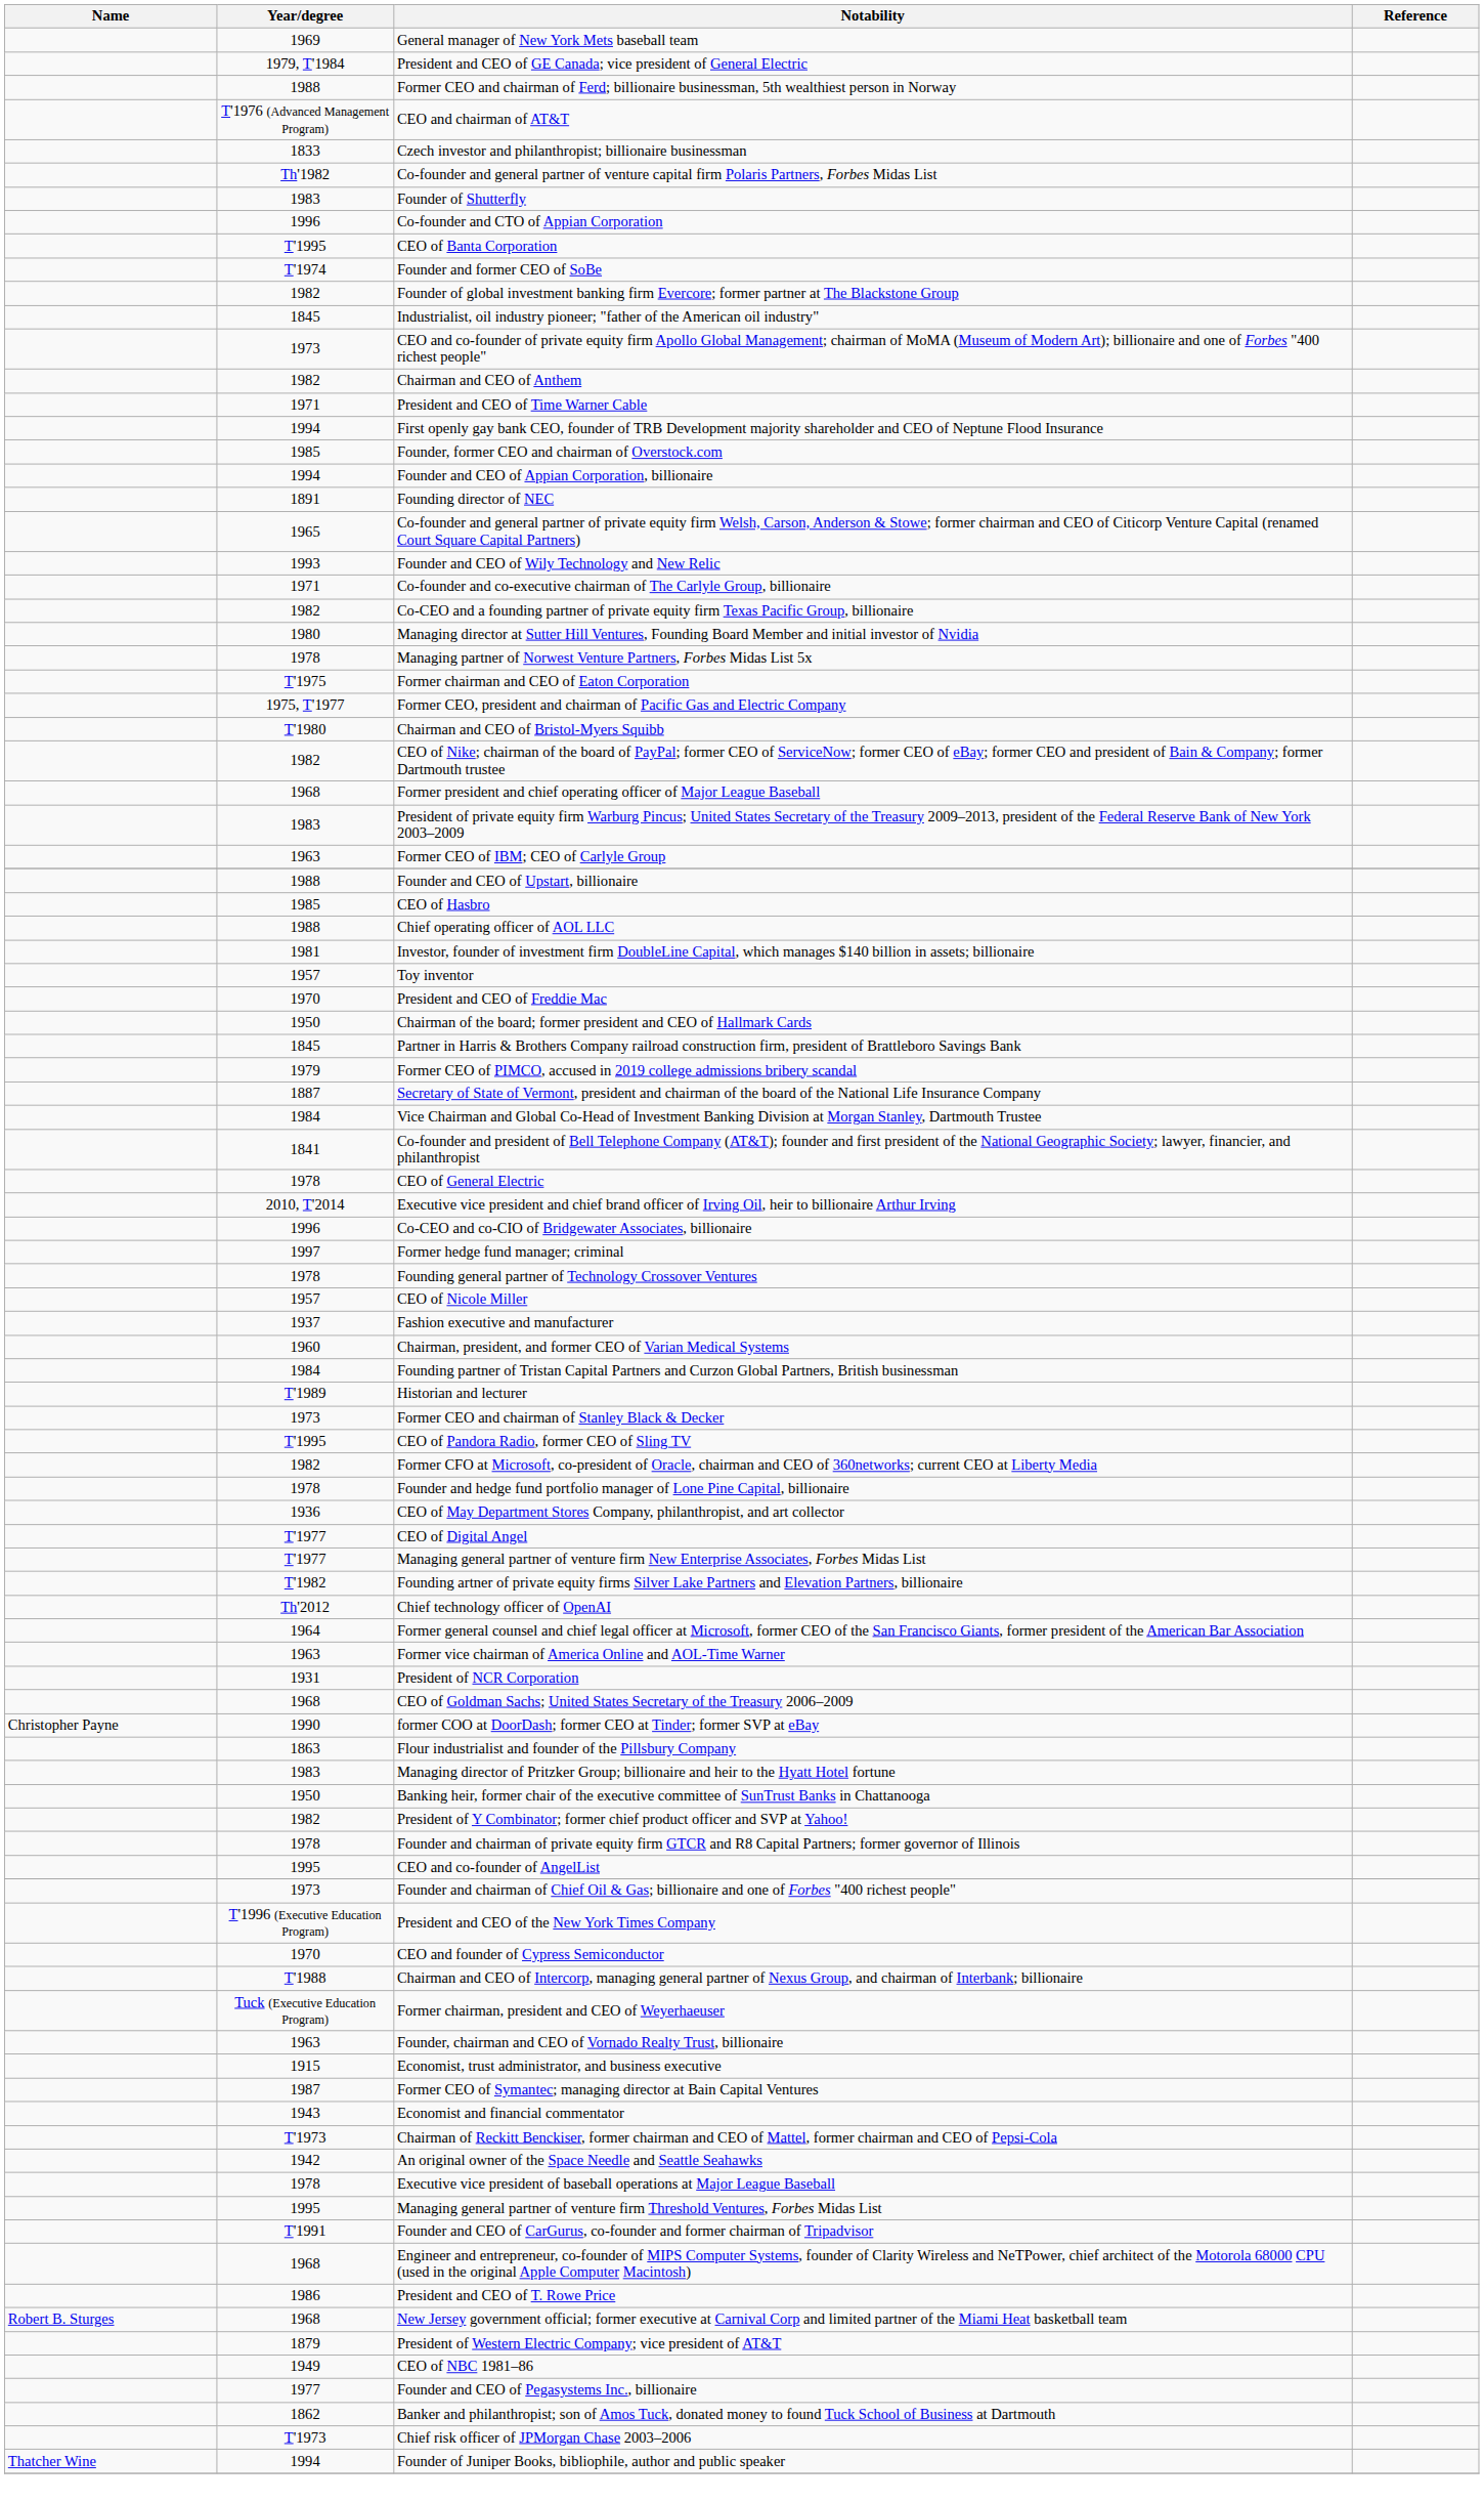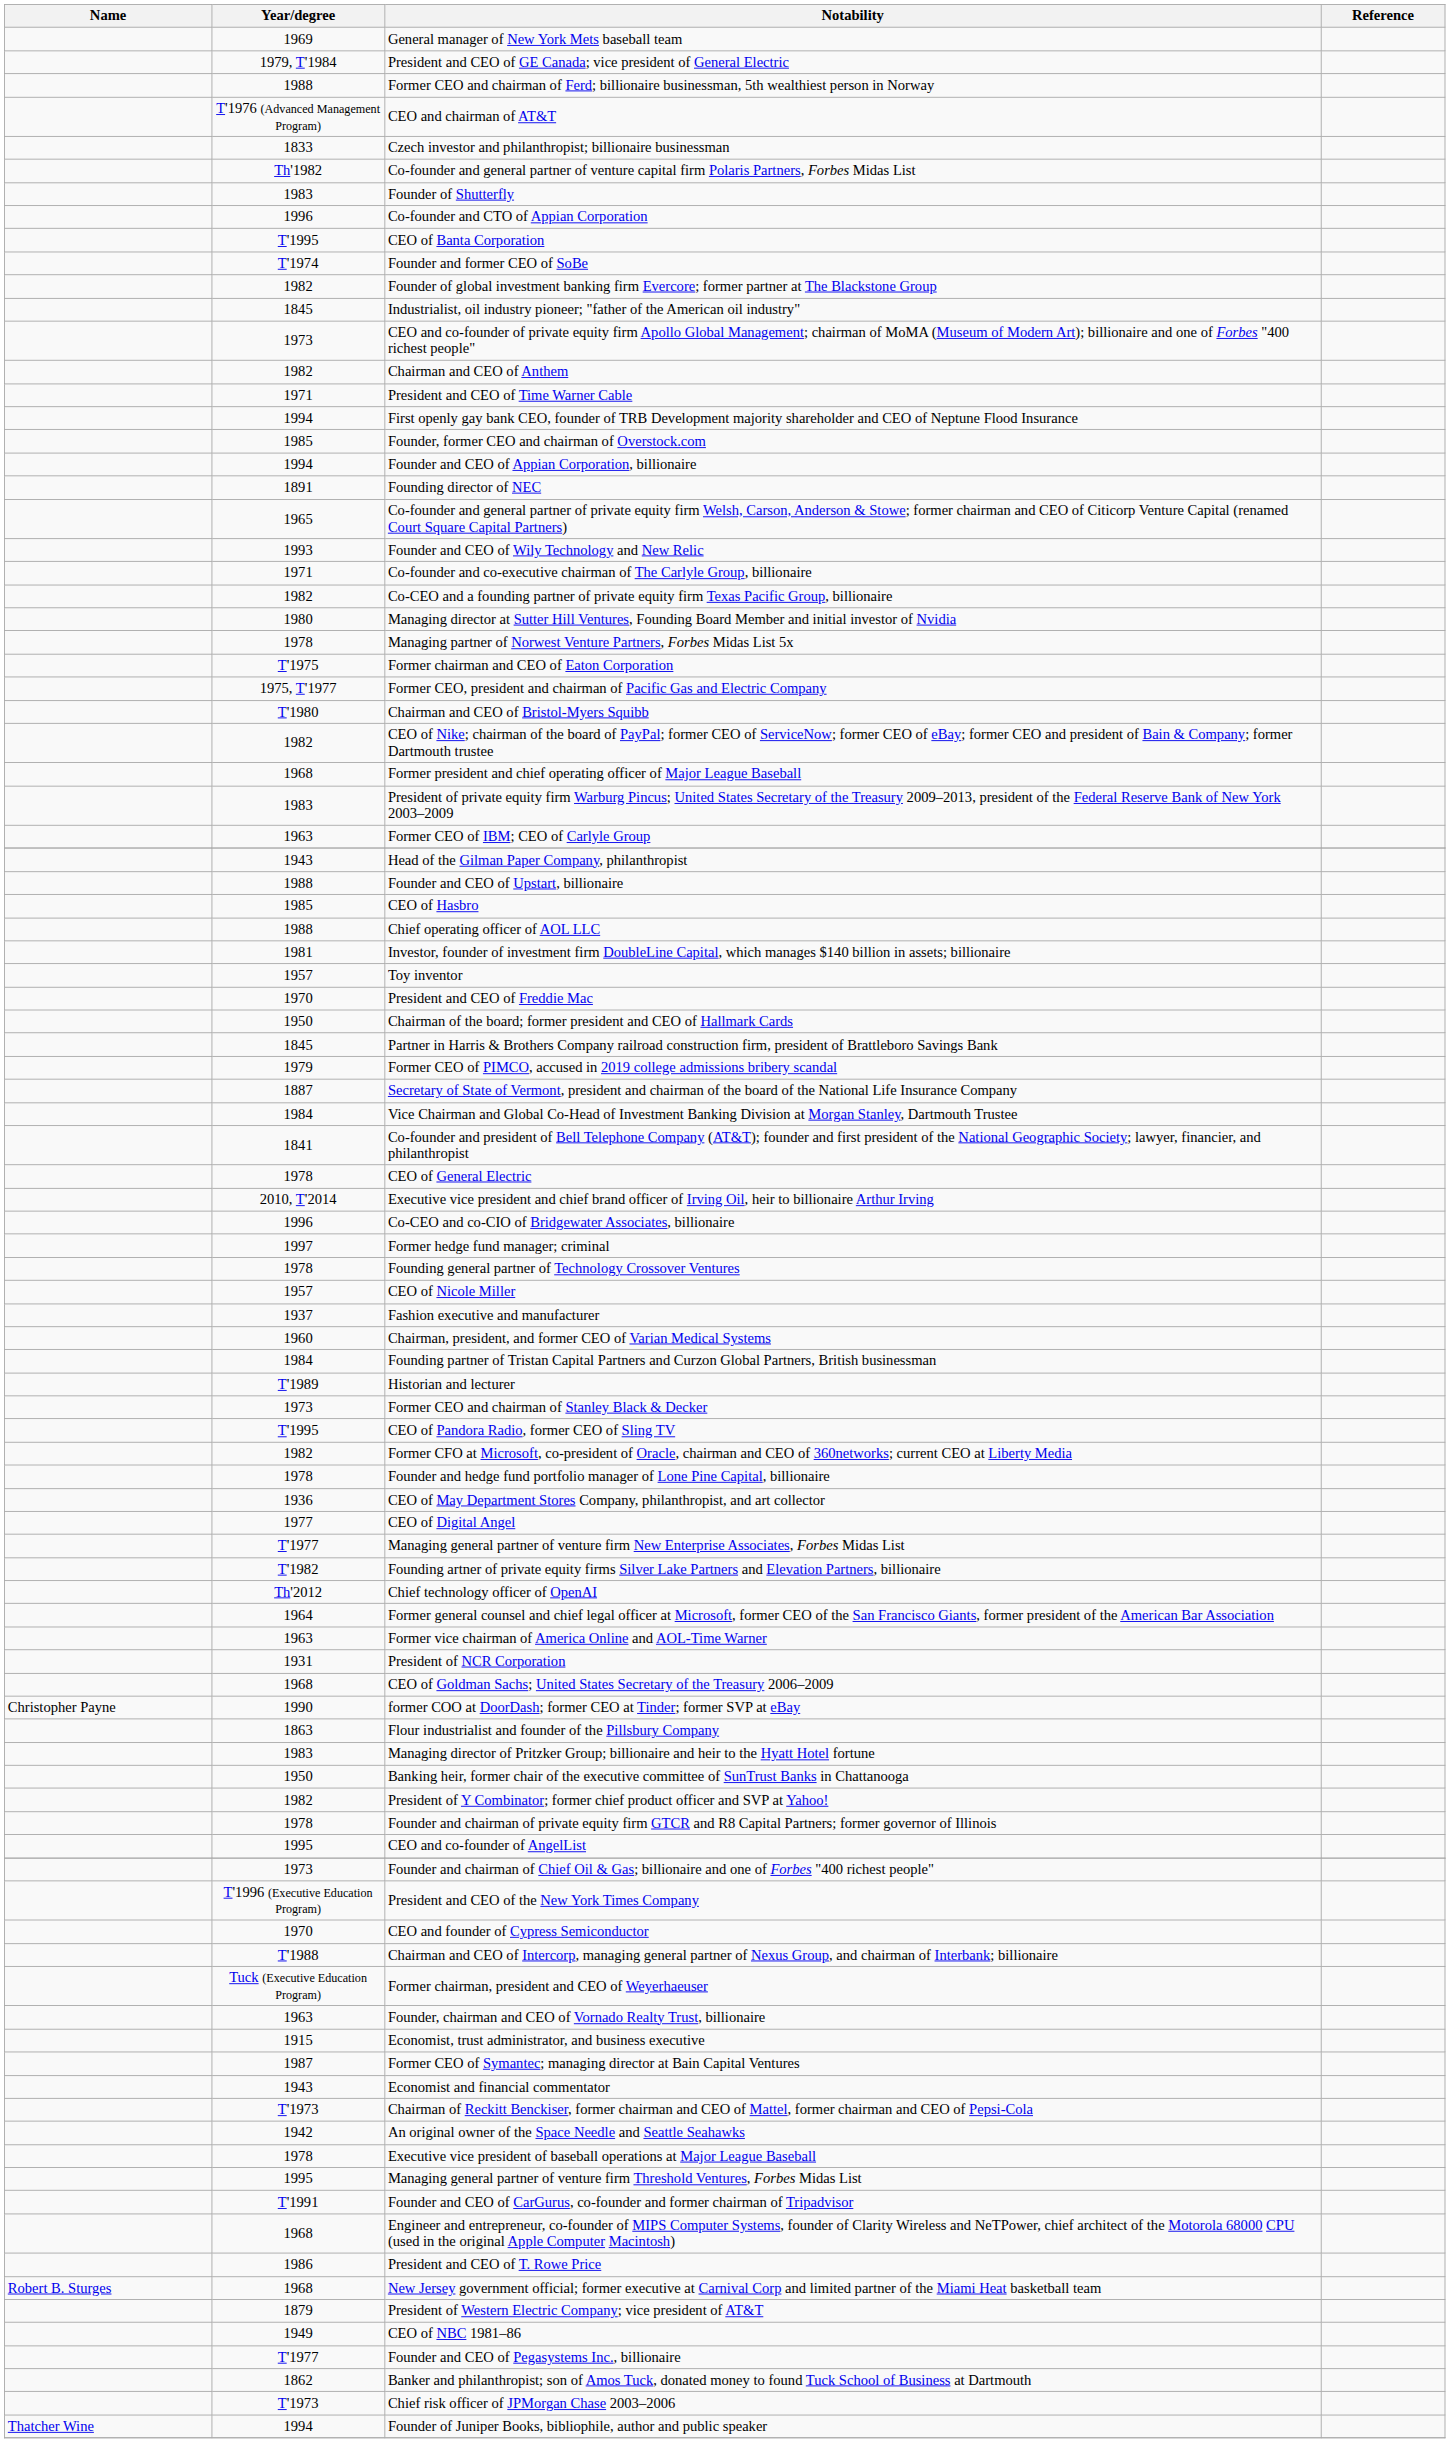+ row: 1943 | Head of the Gilman Paper Company, philanthropist
CEO of Digital Angel | Year/degree: T'1977 -> 1977
Founder and CEO of Pegasystems Inc., billionaire | Year/degree: 1977 -> T'1977
